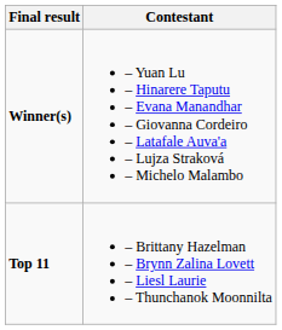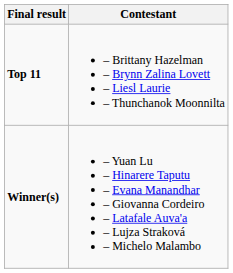rows swapped: Winner(s) <-> Top 11
